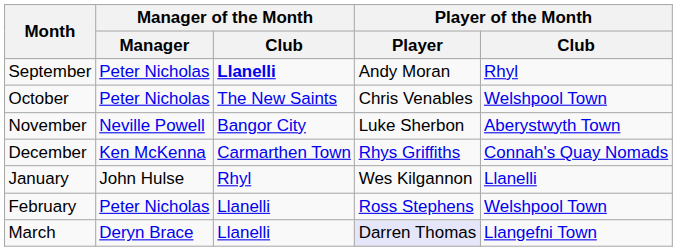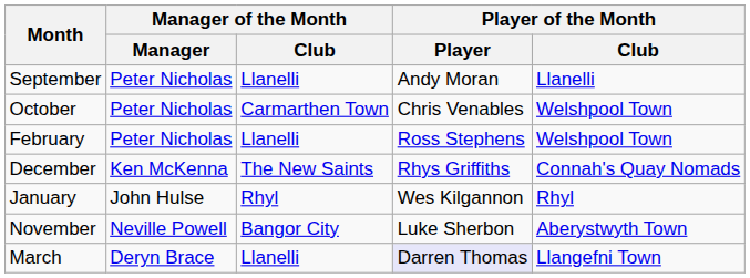September | Manager of the Month / Club: bold -> normal
September | Player of the Month / Club: Rhyl -> Llanelli
October | Manager of the Month / Club: The New Saints -> Carmarthen Town
rows swapped: November <-> February
December | Manager of the Month / Club: Carmarthen Town -> The New Saints
January | Player of the Month / Club: Llanelli -> Rhyl
